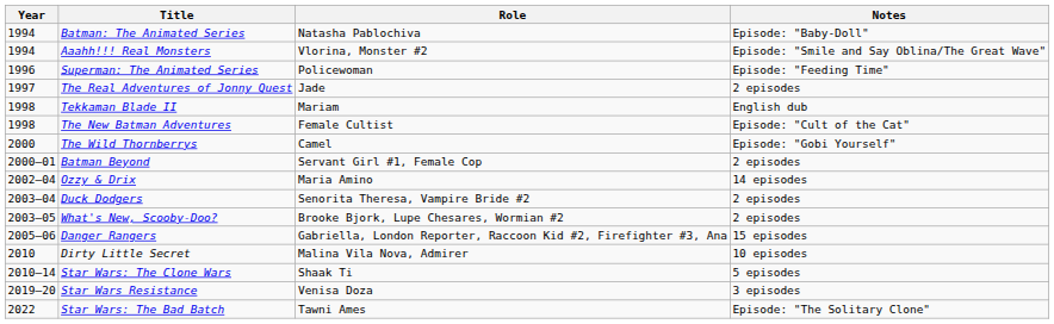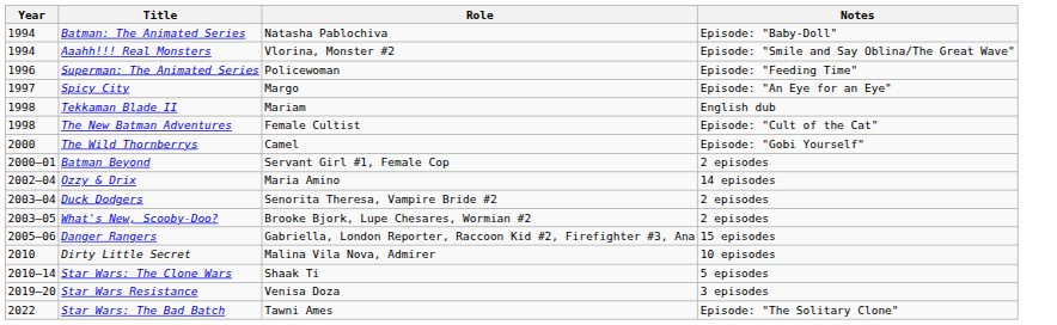- row: 1997 | The Real Adventures of Jonny Quest | Jade | 2 episodes
+ row: 1997 | Spicy City | Margo | Episode: "An Eye for an Eye"
